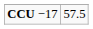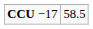CCU −17 | column 2: 57.5 -> 58.5
